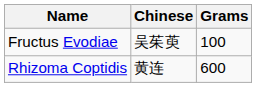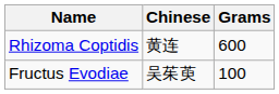rows swapped: Rhizoma Coptidis <-> Fructus Evodiae
